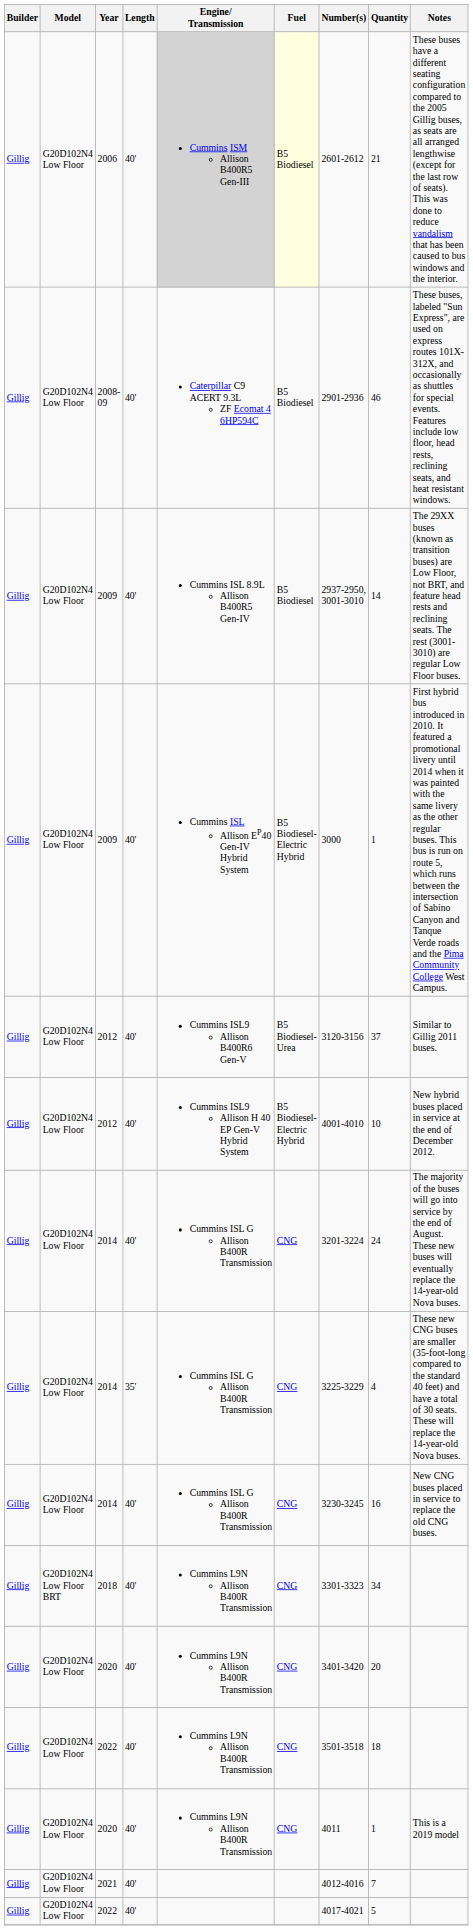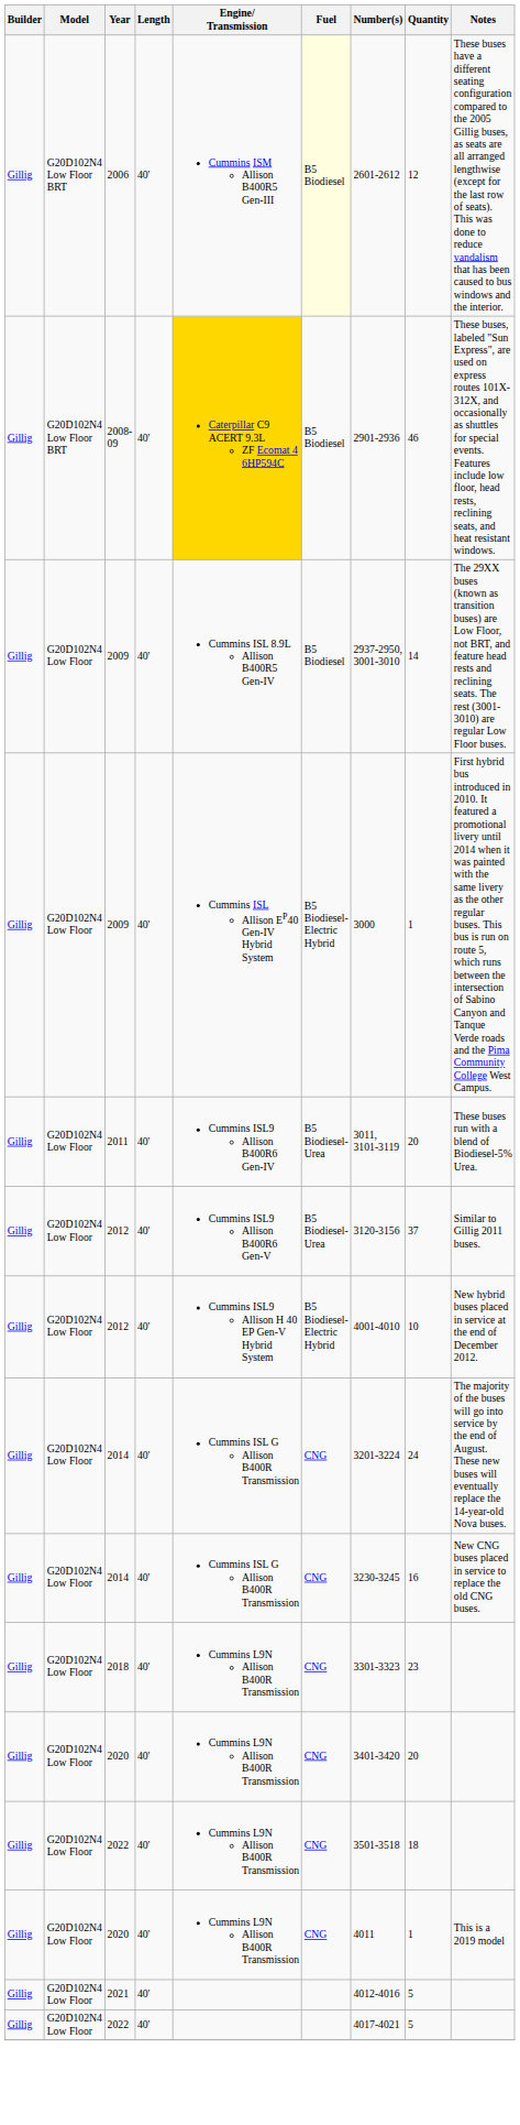2006 | Model: G20D102N4 Low Floor -> G20D102N4 Low Floor BRT
2006 | Engine/ Transmission: lightgrey background -> no background
2006 | Quantity: 21 -> 12
2008-09 | Model: G20D102N4 Low Floor -> G20D102N4 Low Floor BRT
2008-09 | Engine/ Transmission: no background -> gold background
+ row: Gillig | G20D102N4 Low Floor | 2011 | 40' | Cummins ISL9 Allison B400R6 Gen-IV | B5 Biodiesel-Urea | 3011, 3101-3119 | 20 | These buses run with a blend of Biodiesel-5% Urea.
- row: Gillig | G20D102N4 Low Floor | 2014 | 35' | Cummins ISL G Allison B400R Transmission | CNG | 3225-3229 | 4 | These new CNG buses are smaller (35-foot-long compared to the standard 40 feet) and have a total of 30 seats. These will replace the 14-year-old Nova buses.
2018 | Model: G20D102N4 Low Floor BRT -> G20D102N4 Low Floor
2018 | Quantity: 34 -> 23
2021 | Quantity: 7 -> 5
